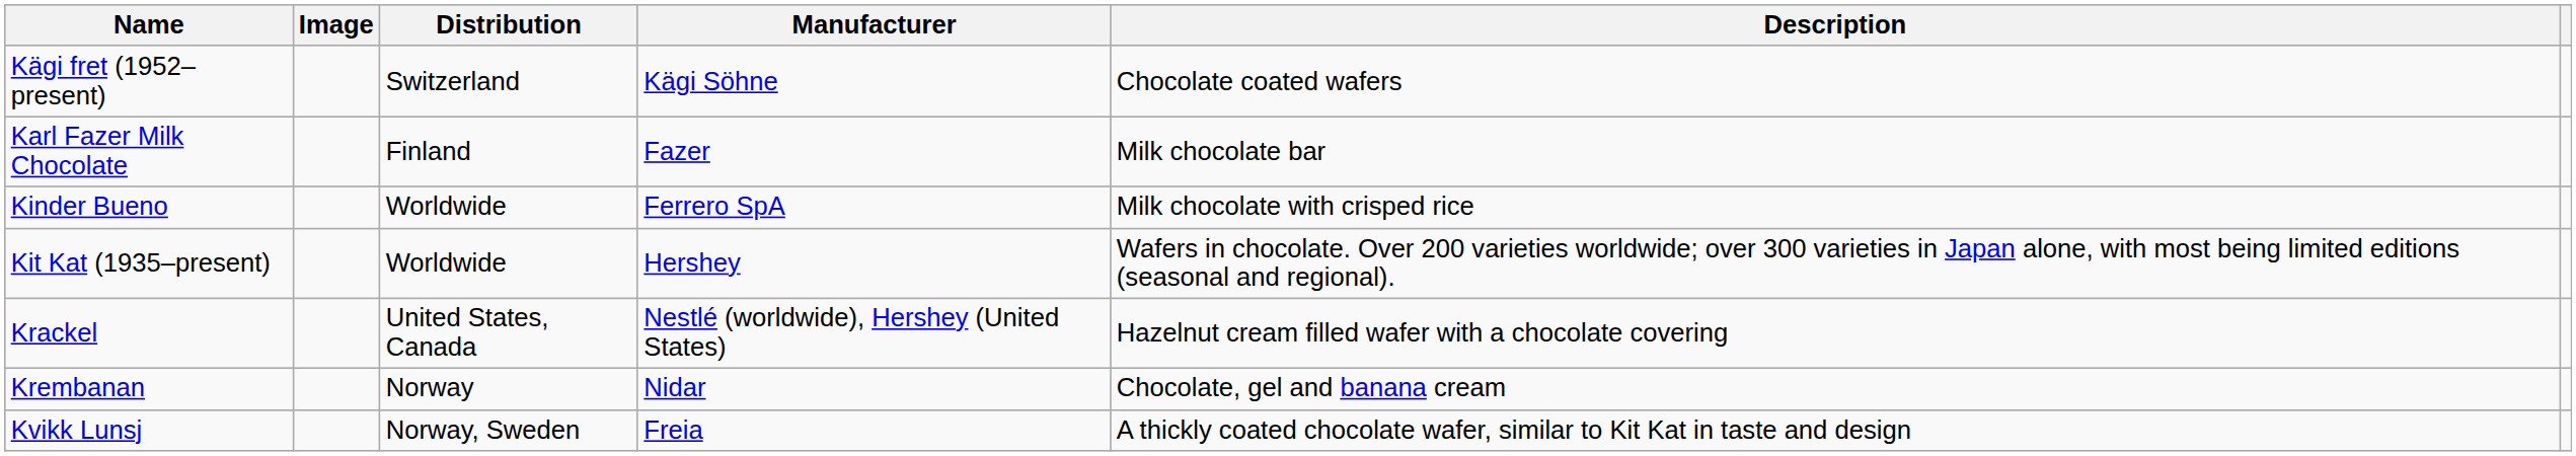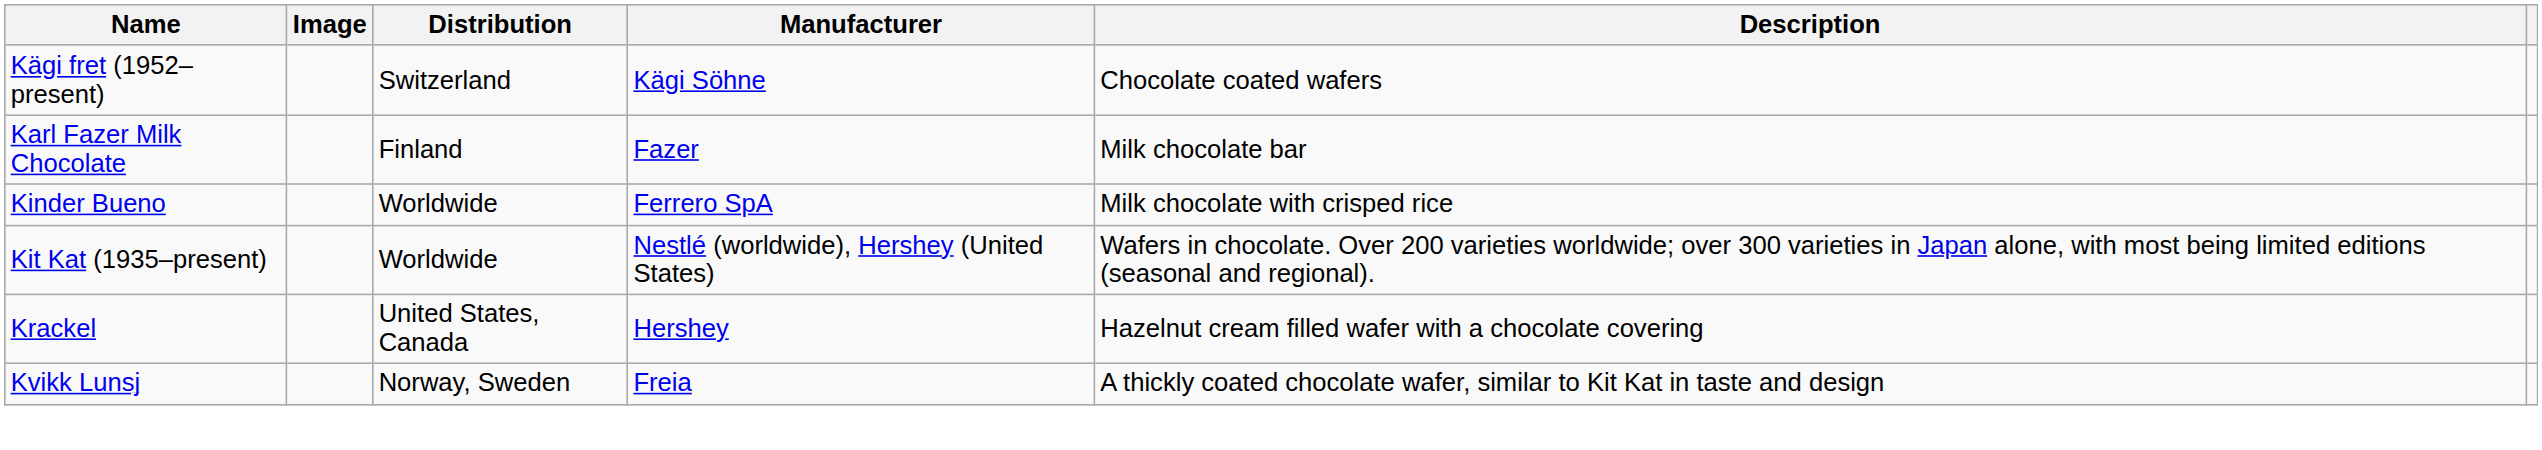Kit Kat (1935–present) | Manufacturer: Hershey -> Nestlé (worldwide), Hershey (United States)
Krackel | Manufacturer: Nestlé (worldwide), Hershey (United States) -> Hershey
- row: Krembanan | Norway | Nidar | Chocolate, gel and banana cream
